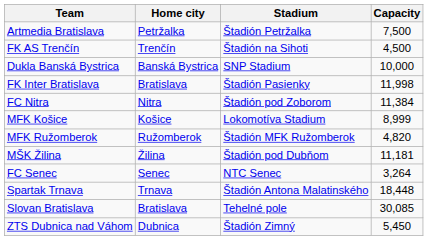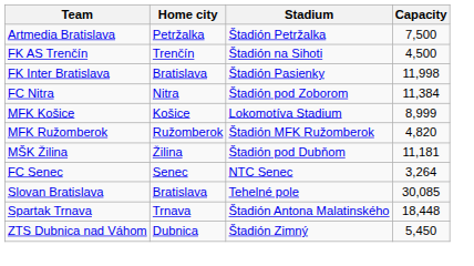- row: Dukla Banská Bystrica | Banská Bystrica | SNP Stadium | 10,000
rows swapped: Slovan Bratislava <-> Spartak Trnava
